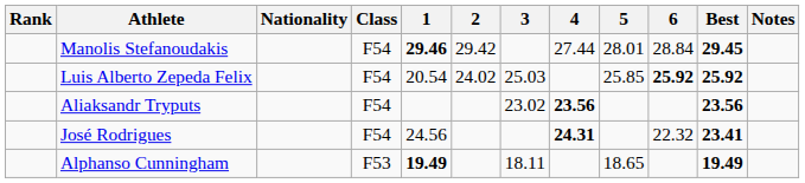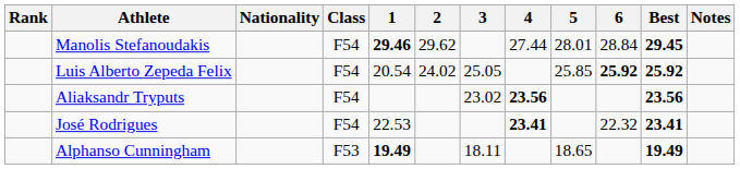Manolis Stefanoudakis | 2: 29.42 -> 29.62
Luis Alberto Zepeda Felix | 3: 25.03 -> 25.05
José Rodrigues | 1: 24.56 -> 22.53
José Rodrigues | 4: 24.31 -> 23.41
